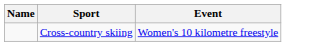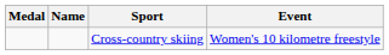+ column: Medal
